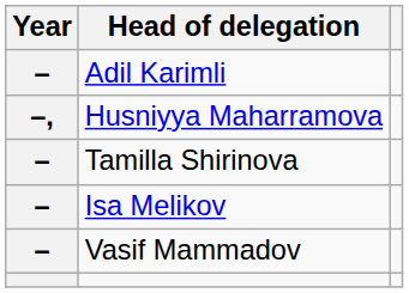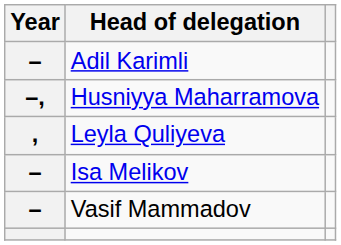- row: – | Tamilla Shirinova
+ row: , | Leyla Quliyeva
